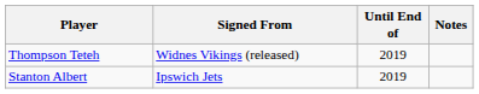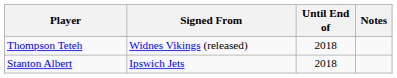Thompson Teteh | Until End of: 2019 -> 2018
Stanton Albert | Until End of: 2019 -> 2018
